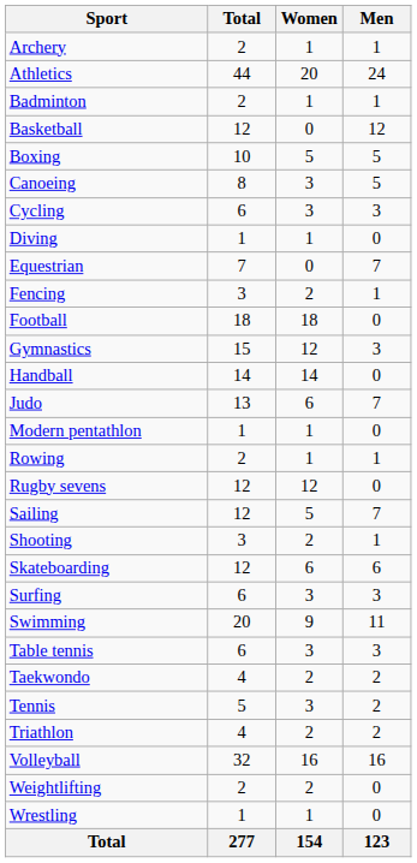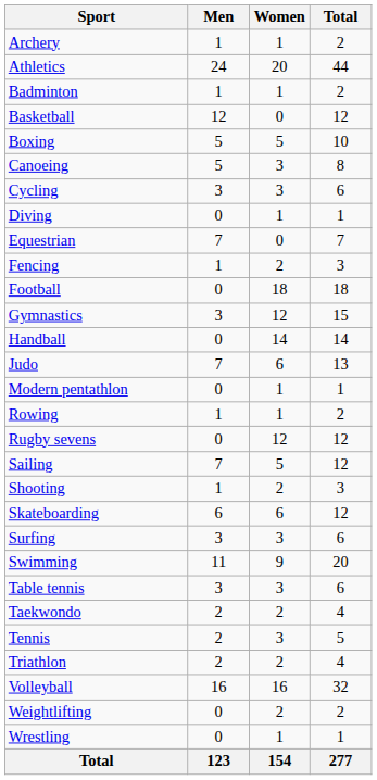columns swapped: Men <-> Total
